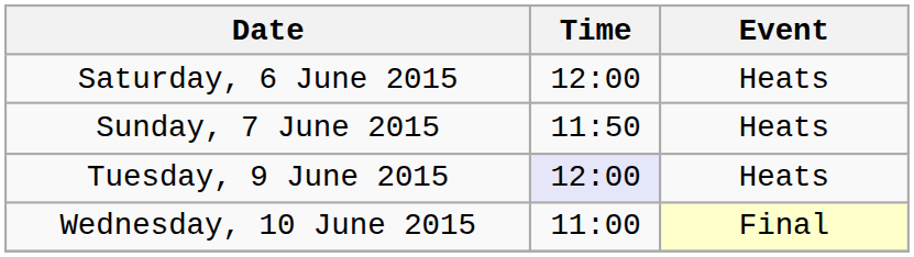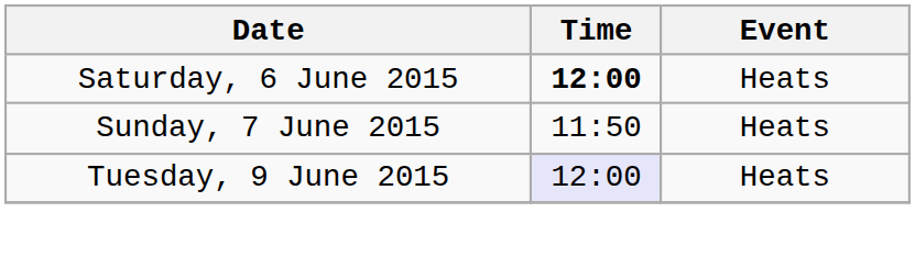Saturday, 6 June 2015 | Time: normal -> bold
- row: Wednesday, 10 June 2015 | 11:00 | Final
